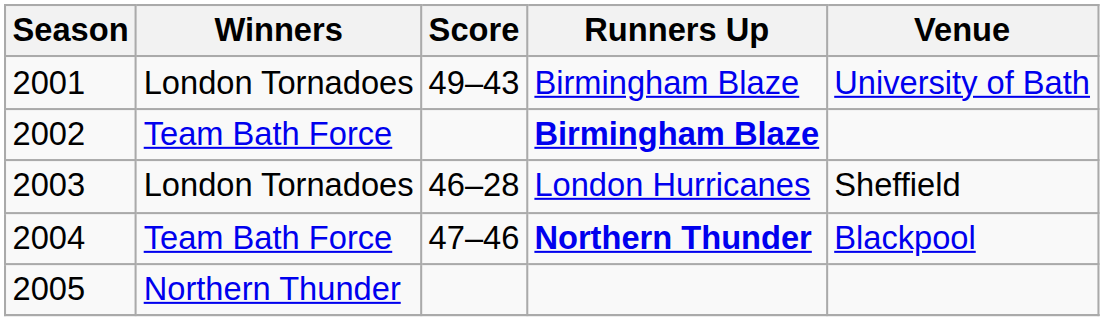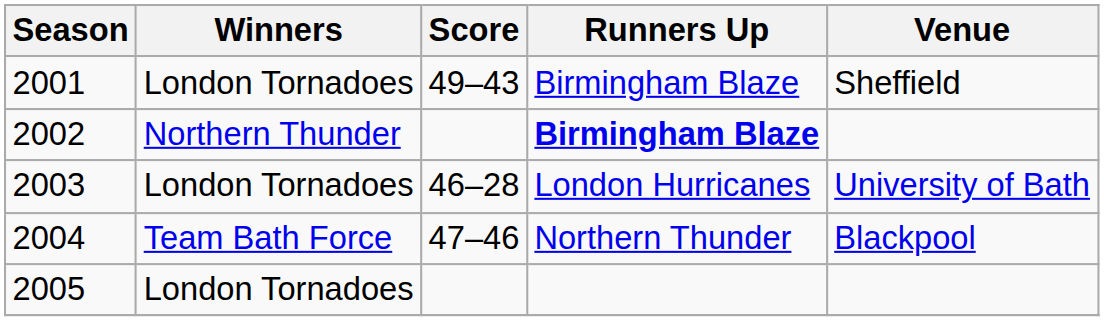2001 | Venue: University of Bath -> Sheffield
2002 | Winners: Team Bath Force -> Northern Thunder
2003 | Venue: Sheffield -> University of Bath
2004 | Runners Up: bold -> normal
2005 | Winners: Northern Thunder -> London Tornadoes
